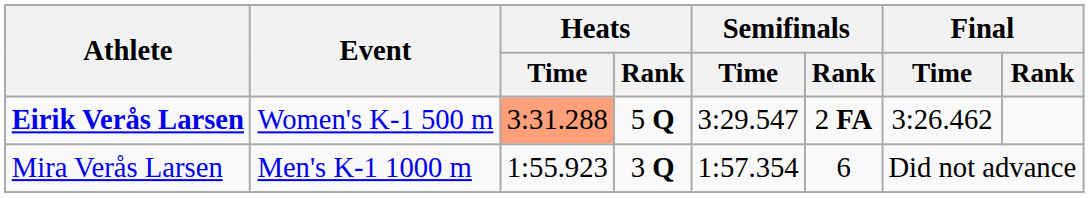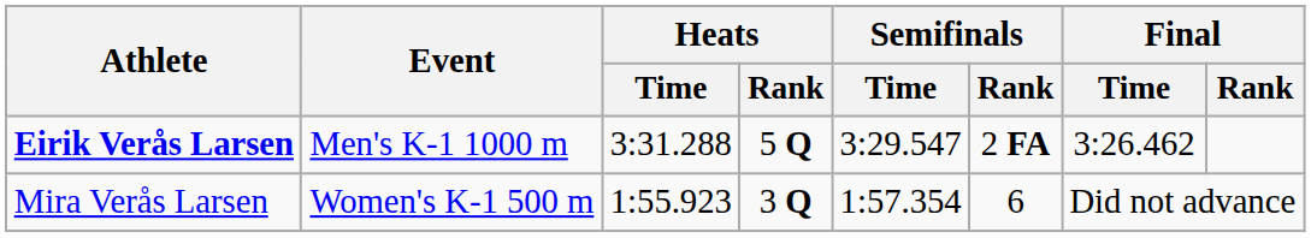Eirik Verås Larsen | Event: Women's K-1 500 m -> Men's K-1 1000 m
Eirik Verås Larsen | Heats / Time: lightsalmon background -> no background
Mira Verås Larsen | Event: Men's K-1 1000 m -> Women's K-1 500 m
